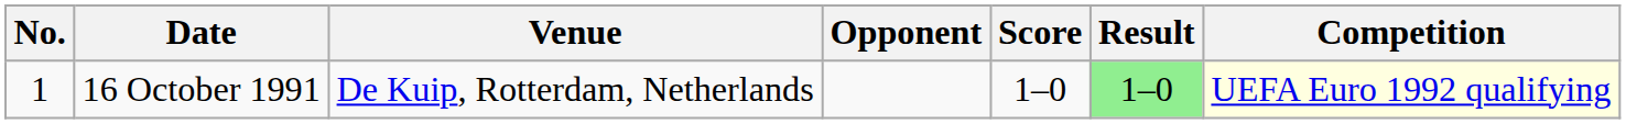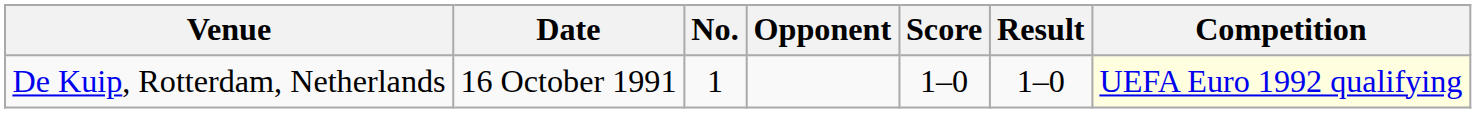columns swapped: No. <-> Venue
16 October 1991 | Result: lightgreen background -> no background
